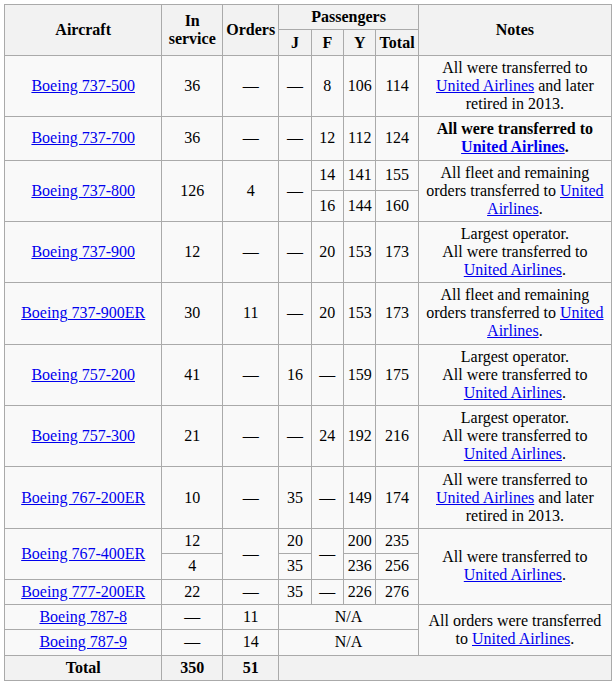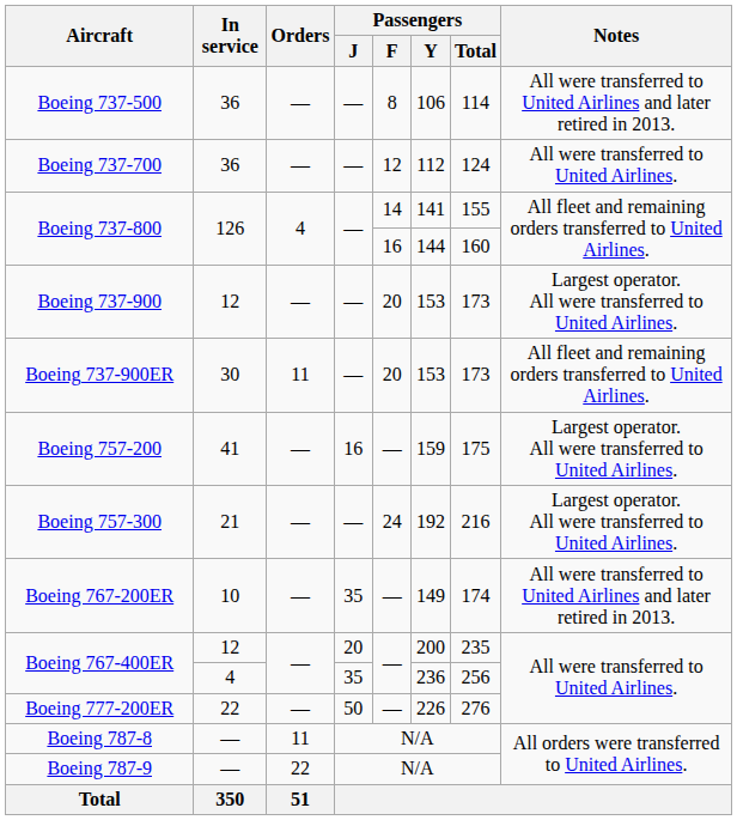Boeing 737-700 | Notes: bold -> normal
Boeing 777-200ER | Passengers / J: 35 -> 50
Boeing 787-9 | Orders: 14 -> 22
